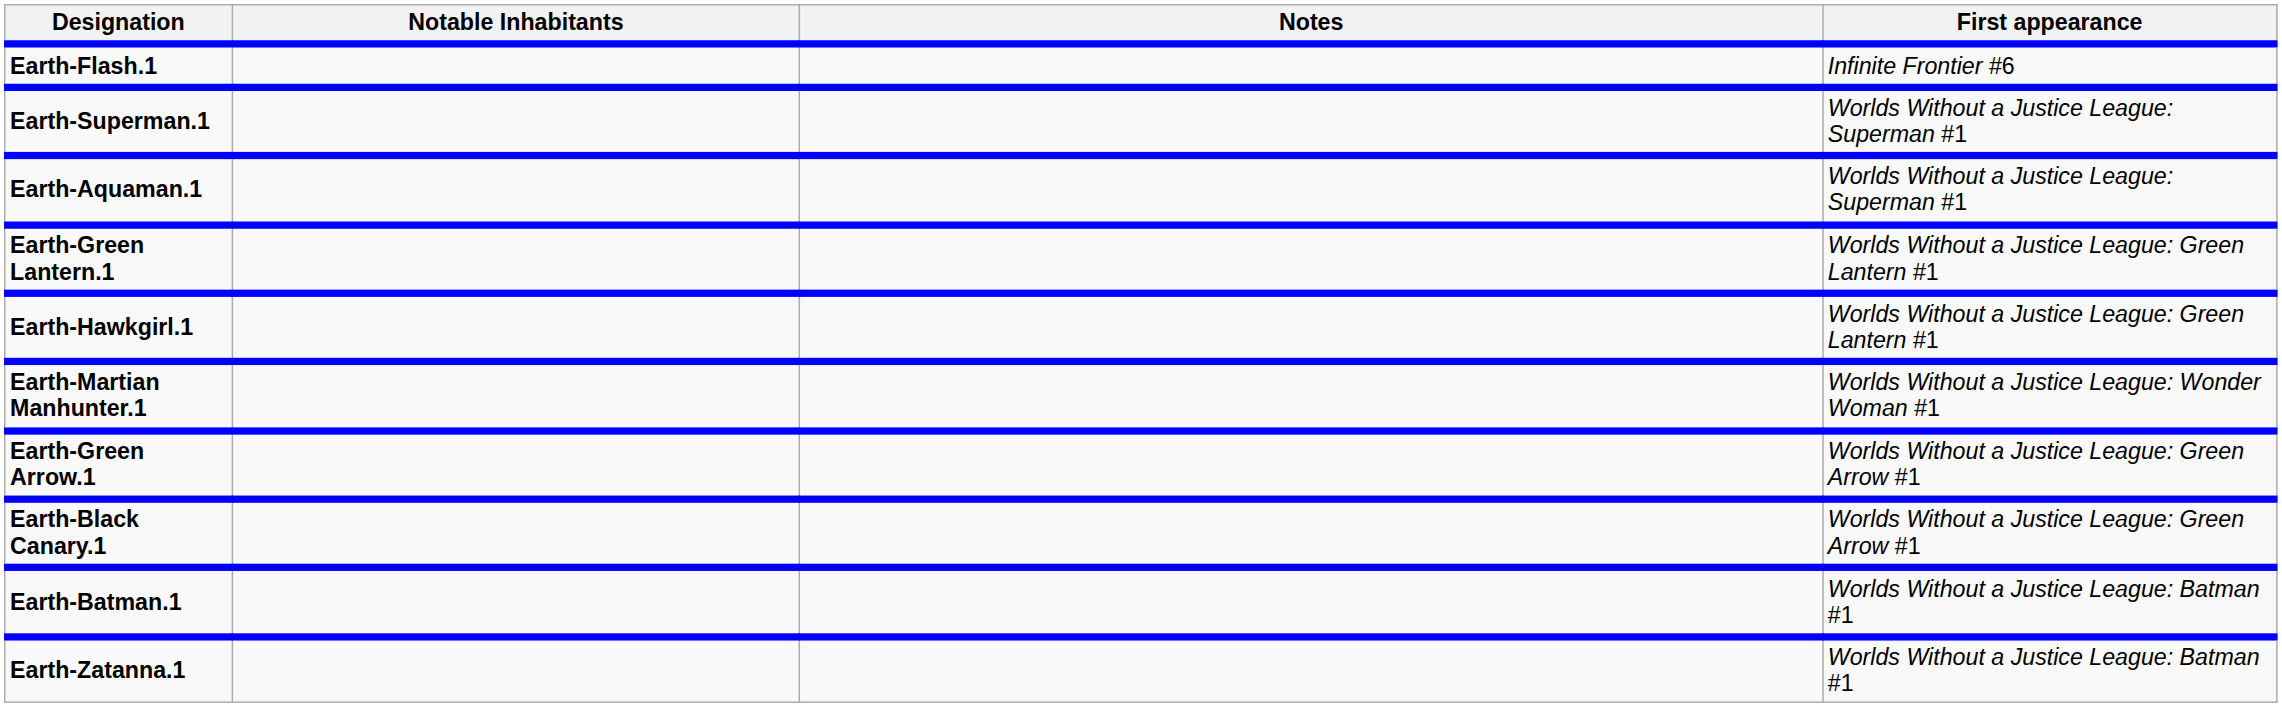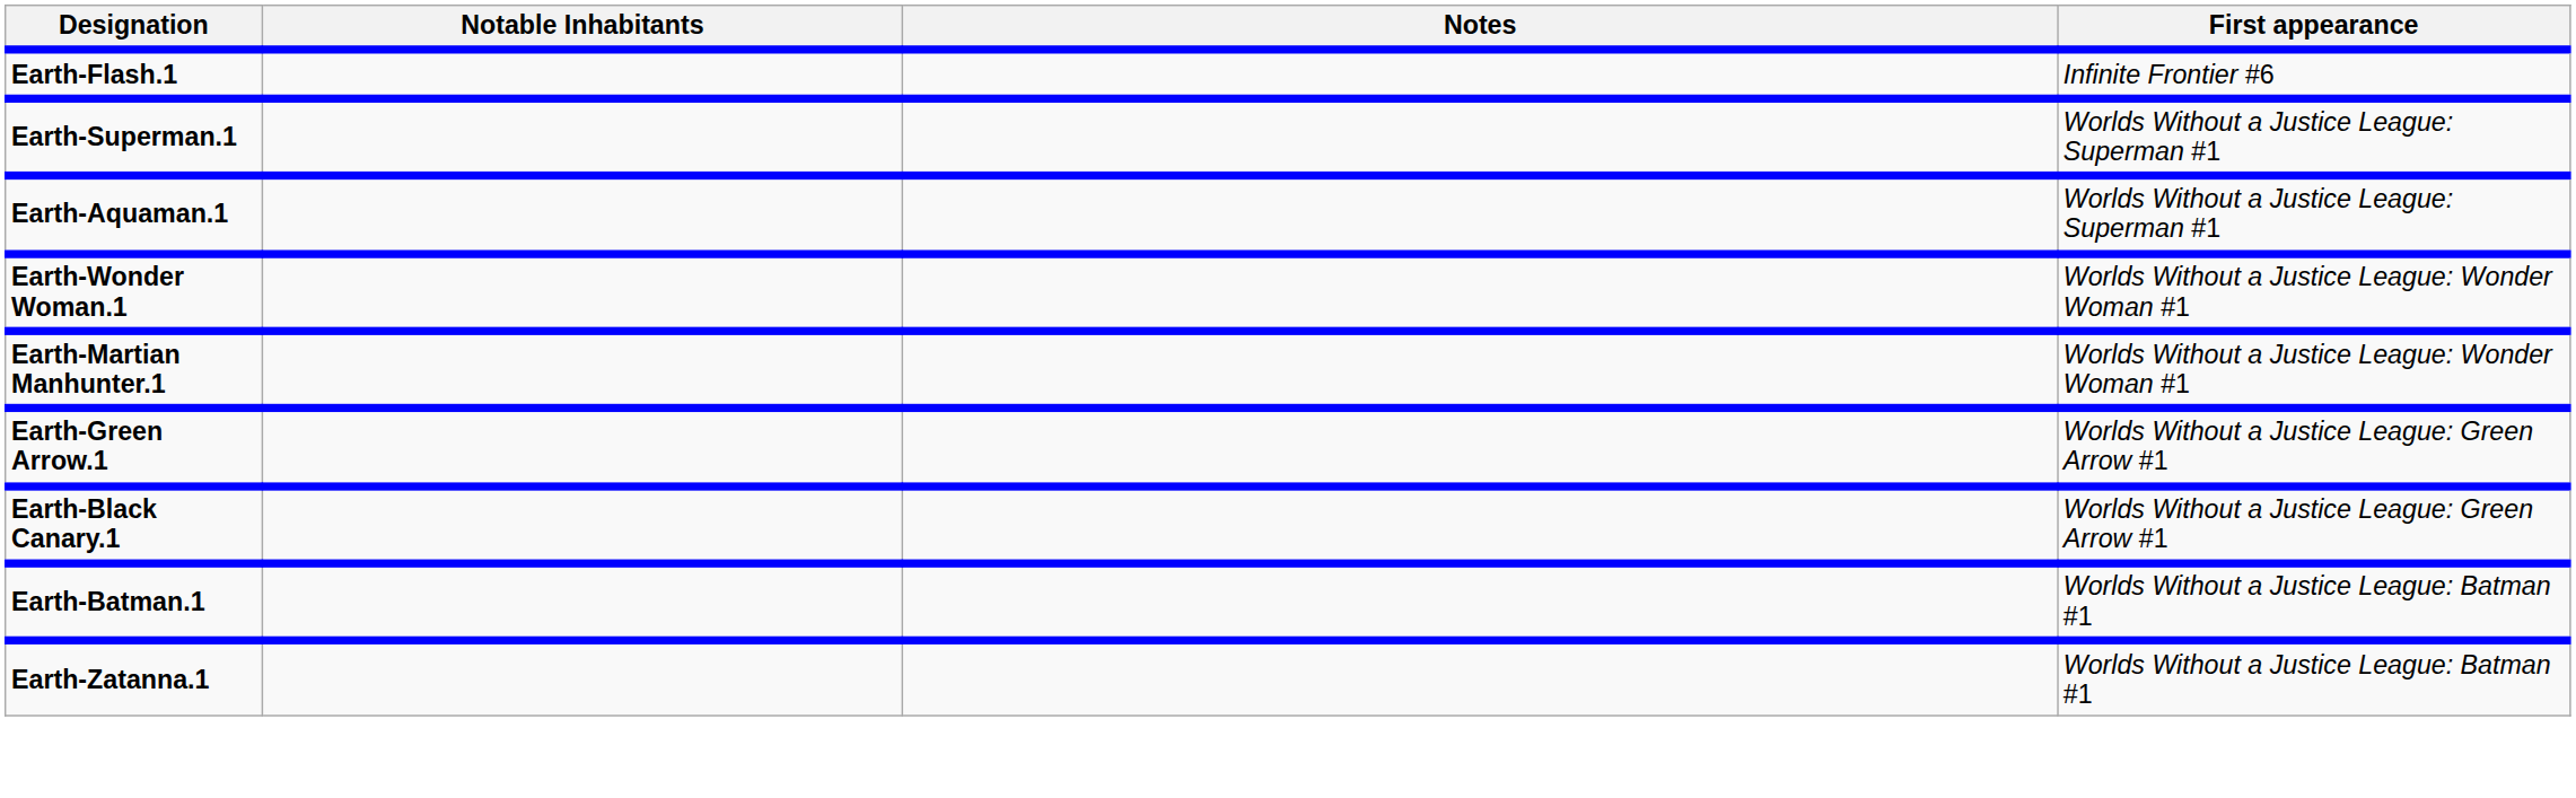- row: Earth-Green Lantern.1 | Worlds Without a Justice League: Green Lantern #1
- row: Earth-Hawkgirl.1 | Worlds Without a Justice League: Green Lantern #1
+ row: Earth-Wonder Woman.1 | Worlds Without a Justice League: Wonder Woman #1
